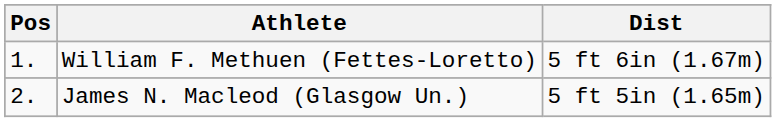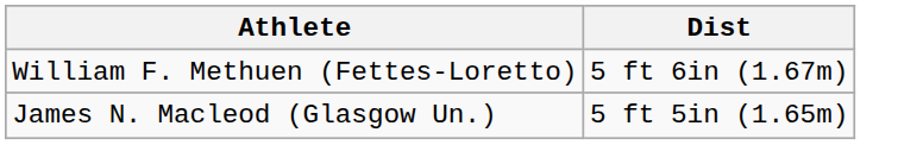- column: Pos | 1. | 2.
